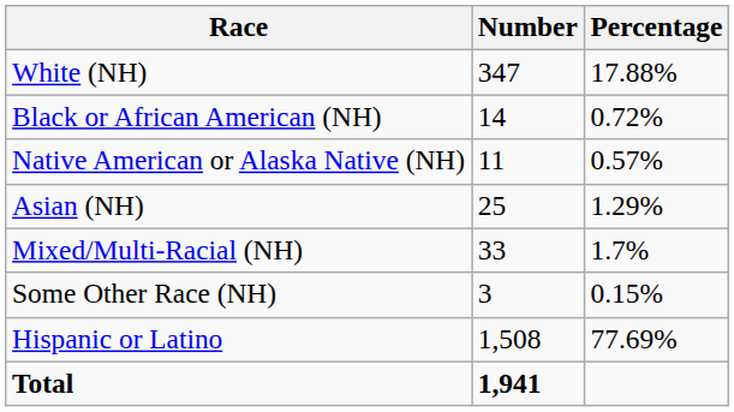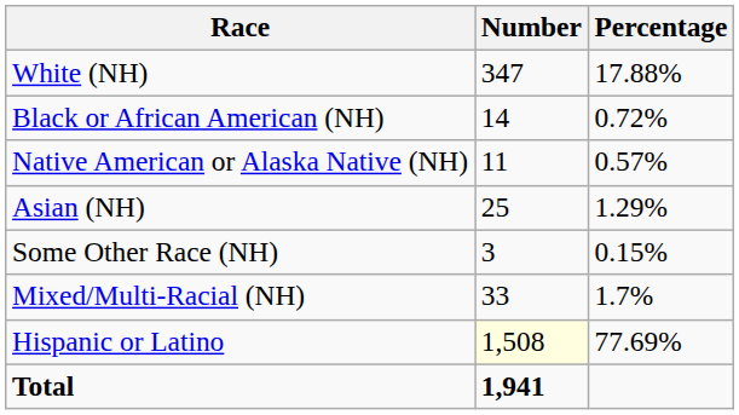rows swapped: Some Other Race (NH) <-> Mixed/Multi-Racial (NH)
Hispanic or Latino | Number: no background -> lightyellow background
